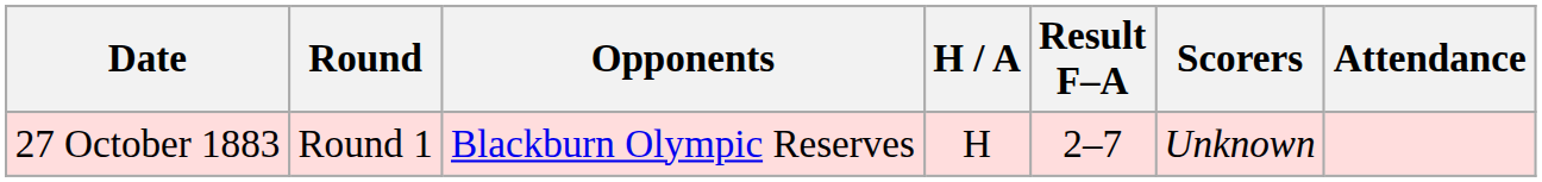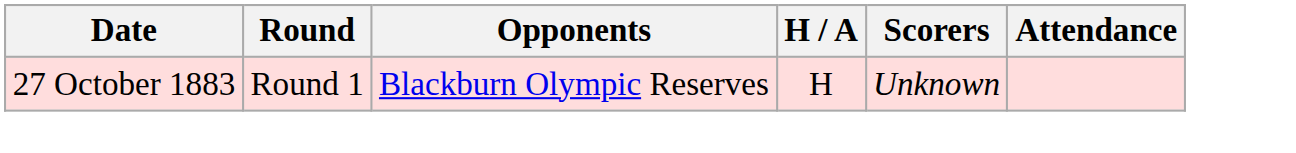- column: Result F–A | 2–7
